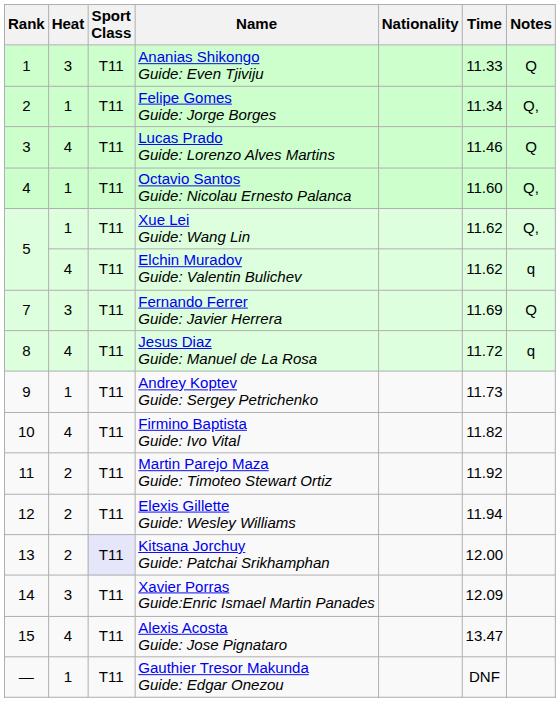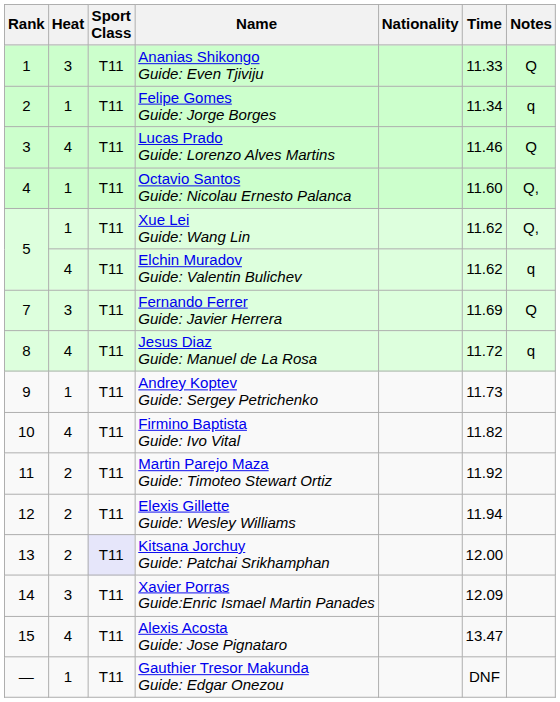Felipe Gomes Guide: Jorge Borges | Notes: Q, -> q
